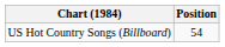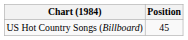US Hot Country Songs (Billboard) | Position: 54 -> 45
